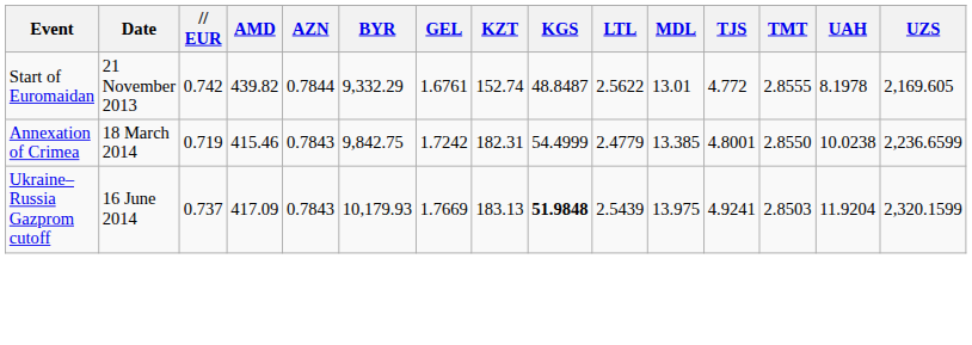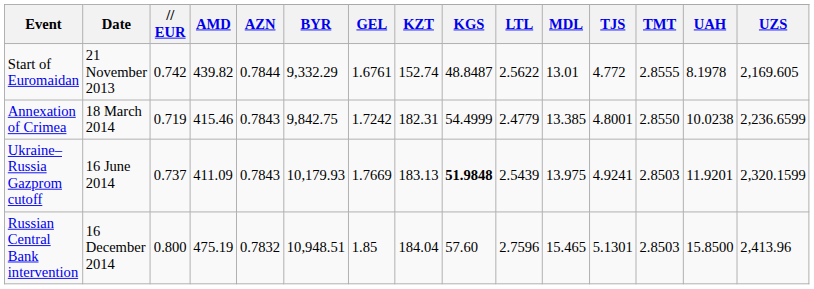Ukraine–Russia Gazprom cutoff | AMD: 417.09 -> 411.09
Ukraine–Russia Gazprom cutoff | UAH: 11.9204 -> 11.9201
+ row: Russian Central Bank intervention | 16 December 2014 | 0.800 | 475.19 | 0.7832 | 10,948.51 | 1.85 | 184.04 | 57.60 | 2.7596 | 15.465 | 5.1301 | 2.8503 | 15.8500 | 2,413.96
